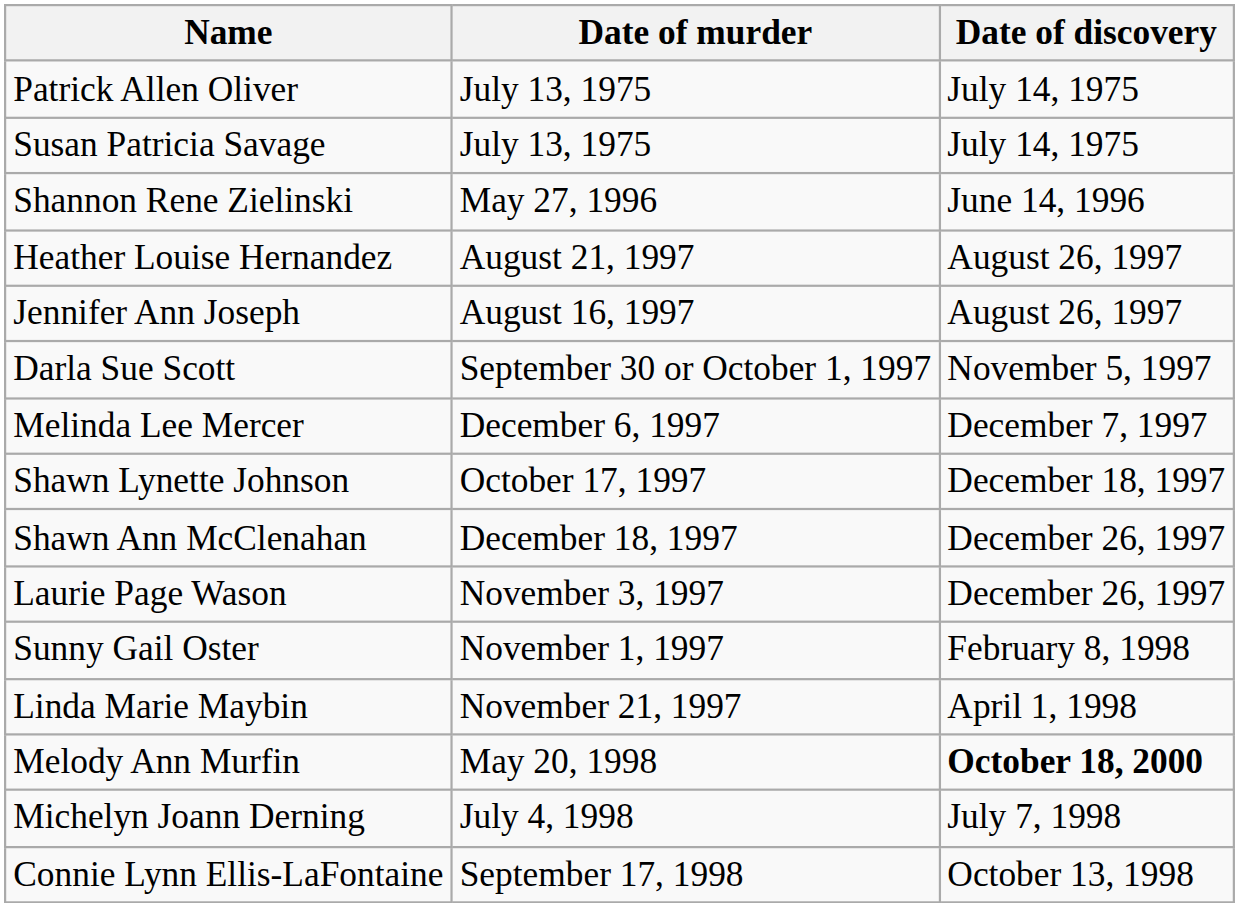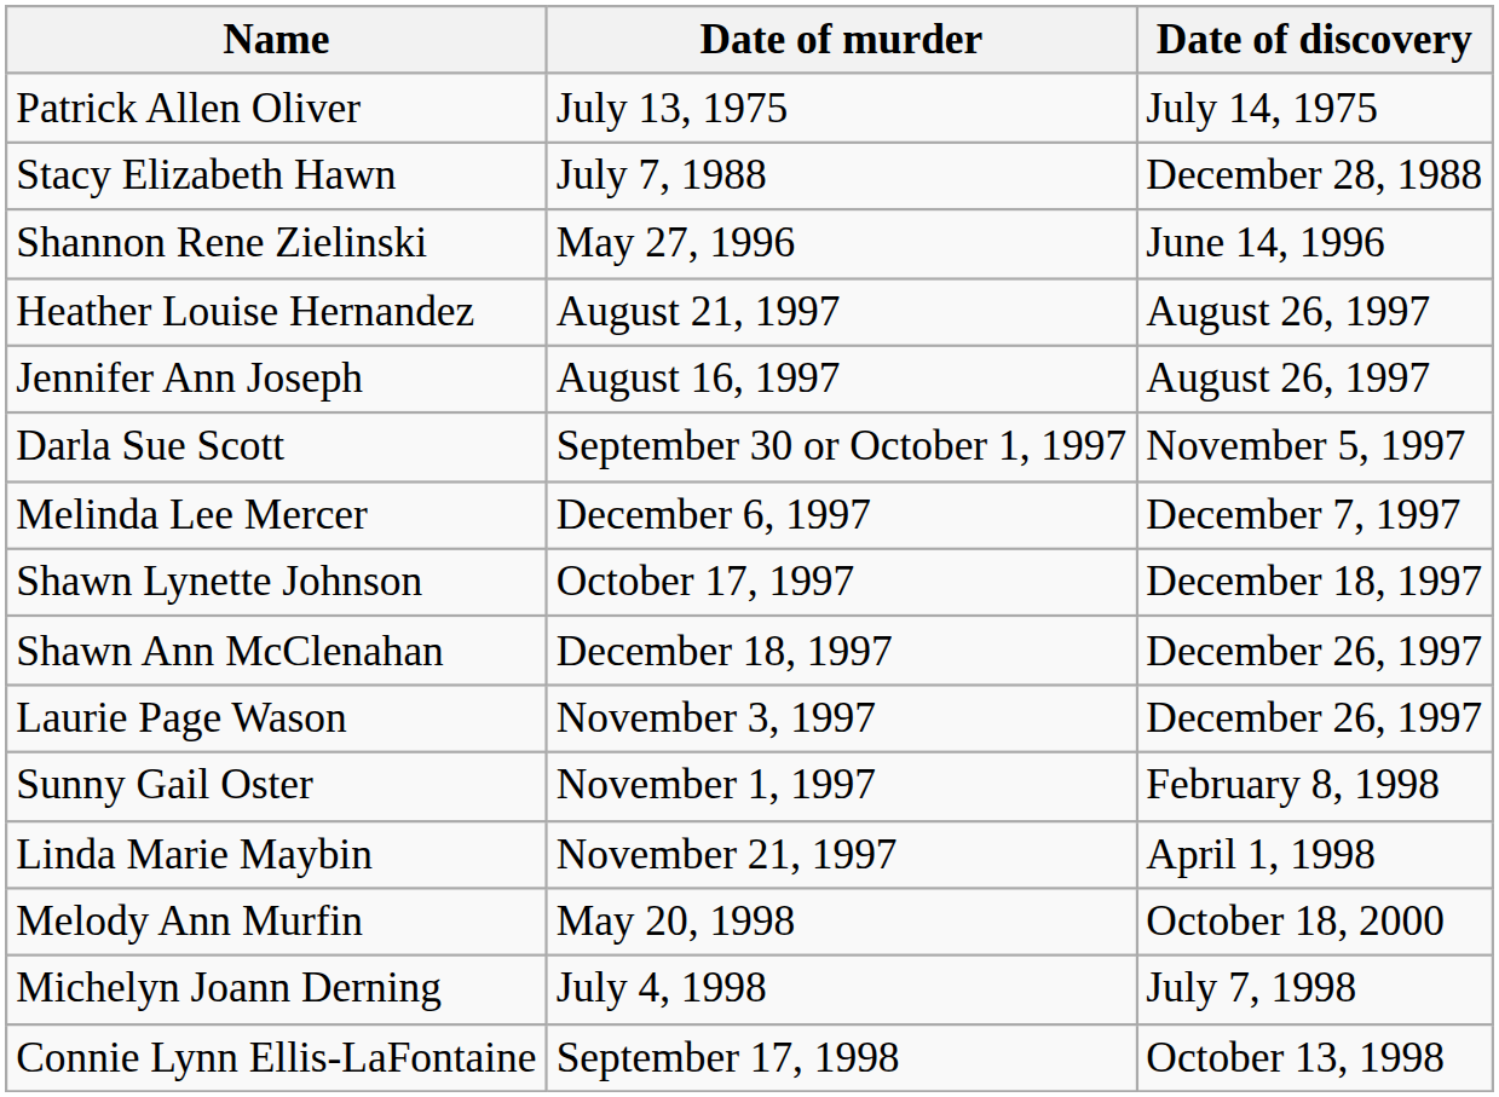- row: Susan Patricia Savage | July 13, 1975 | July 14, 1975
+ row: Stacy Elizabeth Hawn | July 7, 1988 | December 28, 1988
Melody Ann Murfin | Date of discovery: bold -> normal
